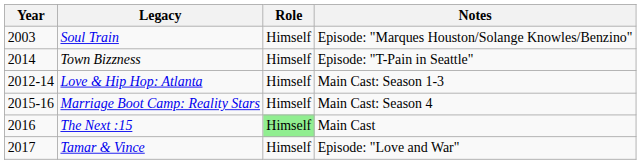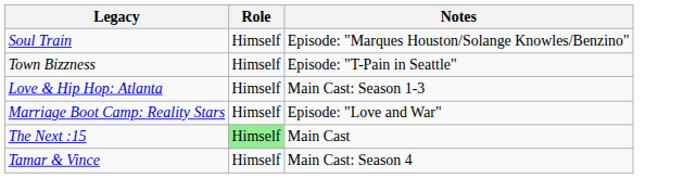- column: Year | 2003 | 2014 | 2012-14 | 2015-16 | 2016 | 2017
Marriage Boot Camp: Reality Stars | Notes: Main Cast: Season 4 -> Episode: "Love and War"
Tamar & Vince | Notes: Episode: "Love and War" -> Main Cast: Season 4
